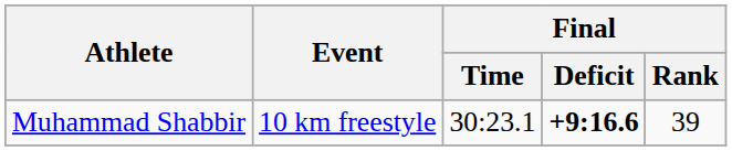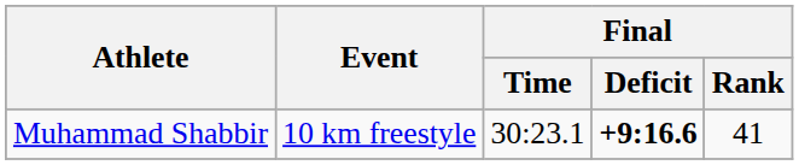Muhammad Shabbir | Final / Rank: 39 -> 41
